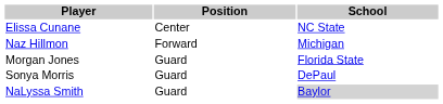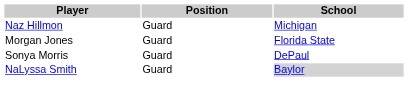- row: Elissa Cunane | Center | NC State
Naz Hillmon | Position: Forward -> Guard
